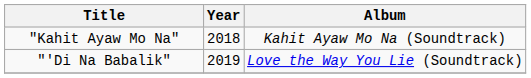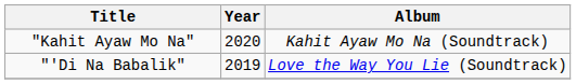"Kahit Ayaw Mo Na" | Year: 2018 -> 2020
